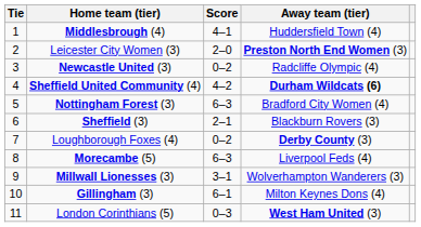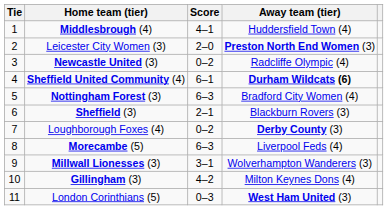Sheffield United Community (4) | Score: 4–2 -> 6–1
Gillingham (3) | Score: 6–1 -> 4–2
